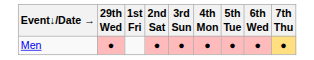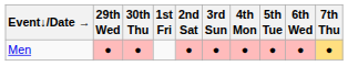+ column: 30th Thu | ●
